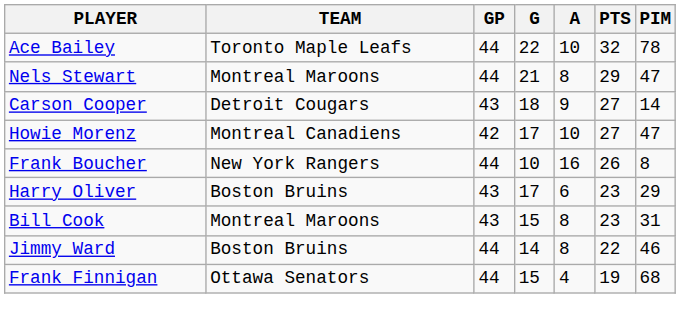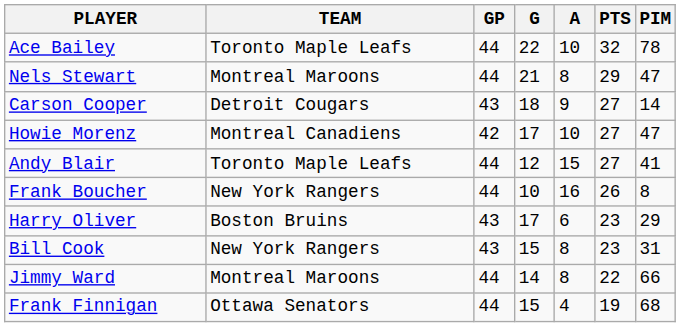+ row: Andy Blair | Toronto Maple Leafs | 44 | 12 | 15 | 27 | 41
Bill Cook | TEAM: Montreal Maroons -> New York Rangers
Jimmy Ward | TEAM: Boston Bruins -> Montreal Maroons
Jimmy Ward | PIM: 46 -> 66
